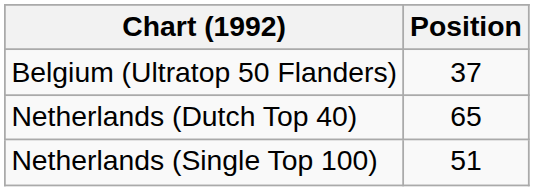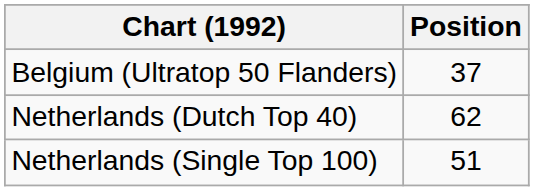Netherlands (Dutch Top 40) | Position: 65 -> 62
